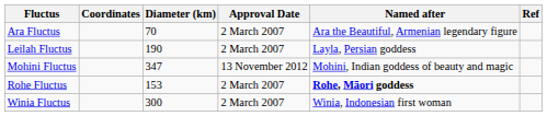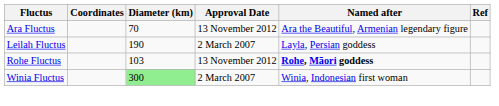Ara Fluctus | Approval Date: 2 March 2007 -> 13 November 2012
- row: Mohini Fluctus | 347 | 13 November 2012 | Mohini, Indian goddess of beauty and magic
Rohe Fluctus | Diameter (km): 153 -> 103
Rohe Fluctus | Approval Date: 2 March 2007 -> 13 November 2012
Winia Fluctus | Diameter (km): no background -> lightgreen background
